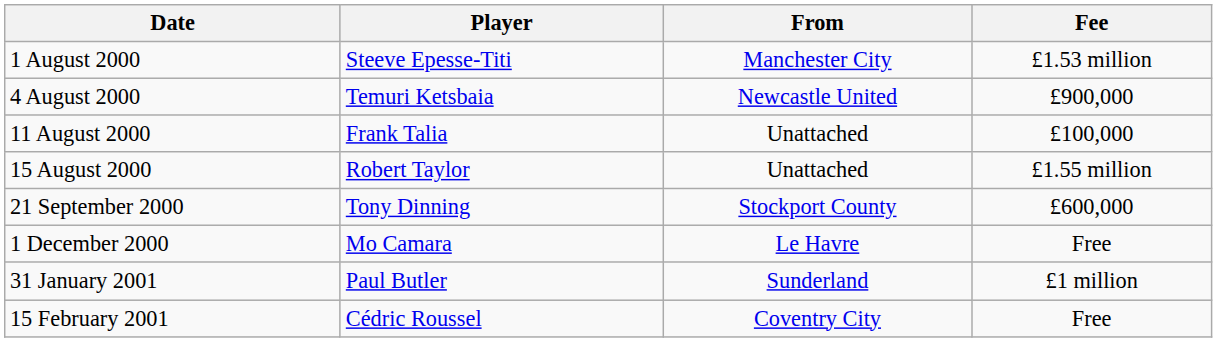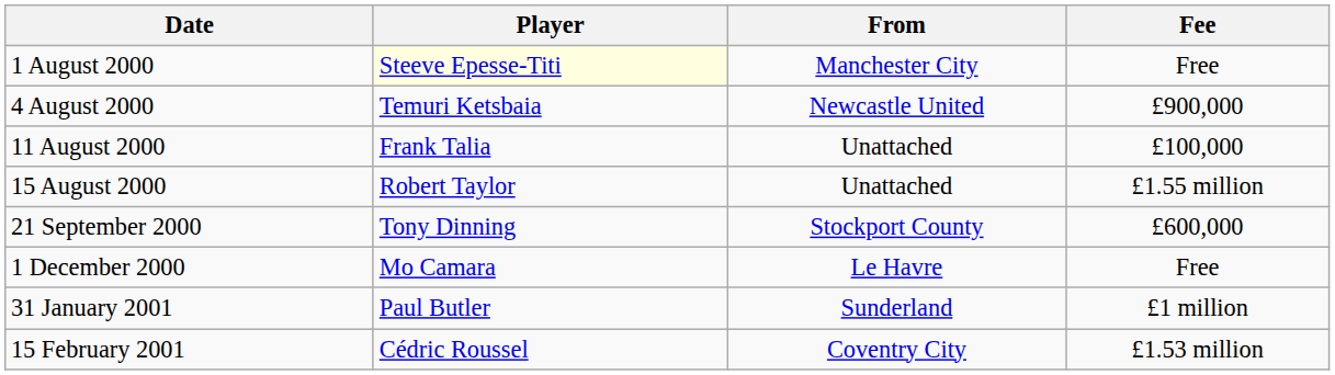1 August 2000 | Player: no background -> lightyellow background
1 August 2000 | Fee: £1.53 million -> Free
15 February 2001 | Fee: Free -> £1.53 million
